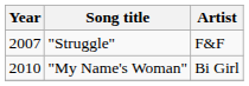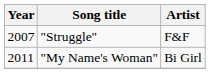"My Name's Woman" | Year: 2010 -> 2011
